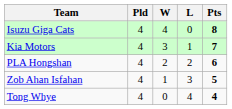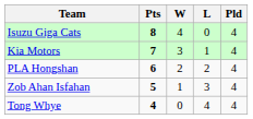columns swapped: Pld <-> Pts
